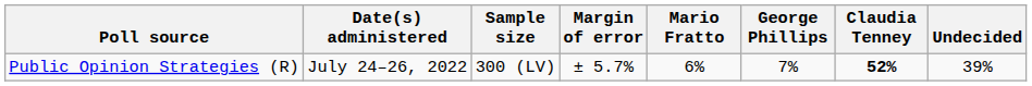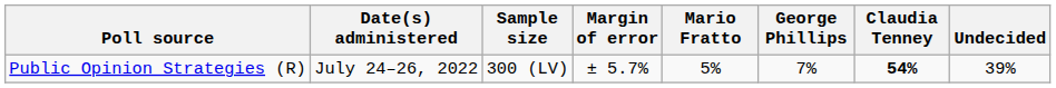Public Opinion Strategies (R) | Mario Fratto: 6% -> 5%
Public Opinion Strategies (R) | Claudia Tenney: 52% -> 54%
